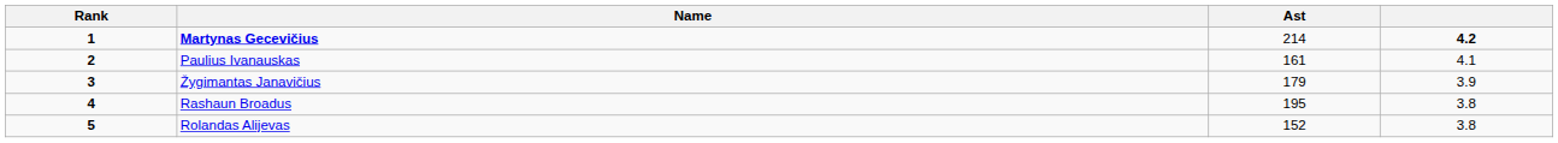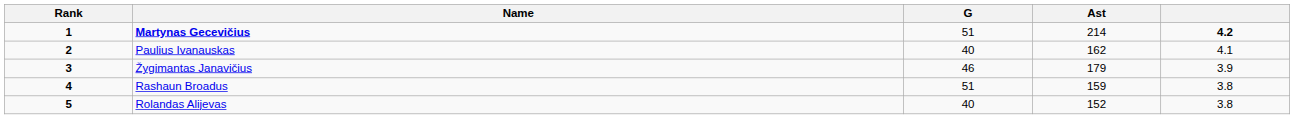+ column: G | 51 | 40 | 46 | 51 | 40
Paulius Ivanauskas | Ast: 161 -> 162
Rashaun Broadus | Ast: 195 -> 159
